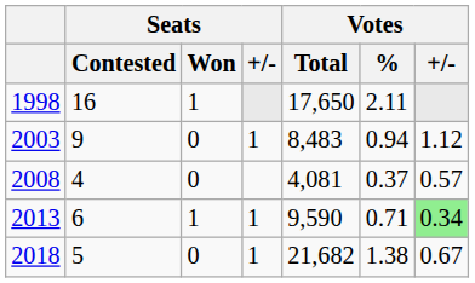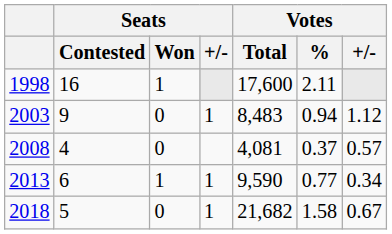1998 | Votes / Total: 17,650 -> 17,600
2013 | Votes / %: 0.71 -> 0.77
2013 | Votes / +/-: lightgreen background -> no background
2018 | Votes / %: 1.38 -> 1.58
